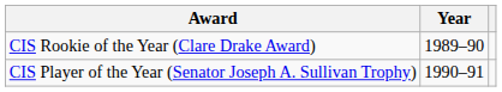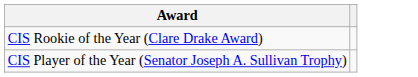- column: Year | 1989–90 | 1990–91
